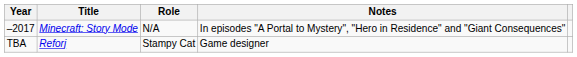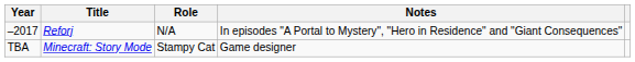–2017 | Title: Minecraft: Story Mode -> Reforj
TBA | Title: Reforj -> Minecraft: Story Mode
